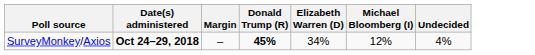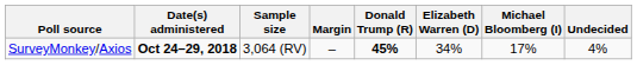+ column: Sample size | 3,064 (RV)
SurveyMonkey/Axios | Michael Bloomberg (I): 12% -> 17%
